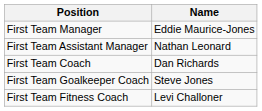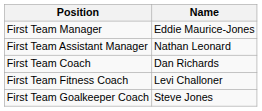rows swapped: First Team Goalkeeper Coach <-> First Team Fitness Coach
